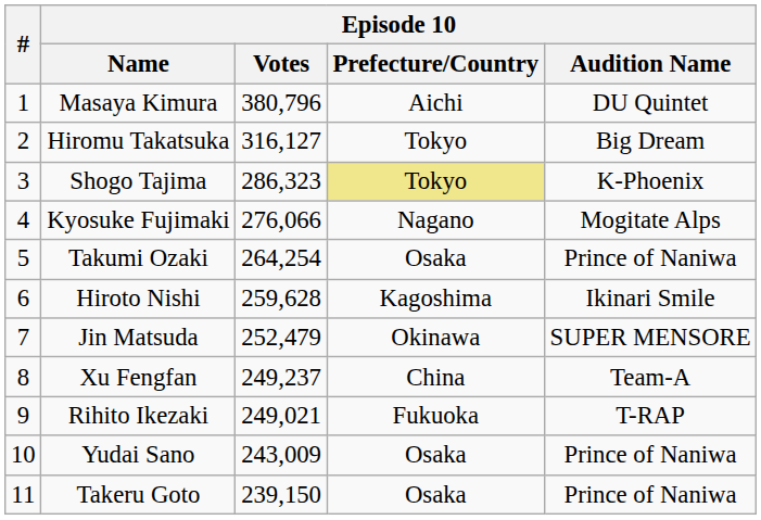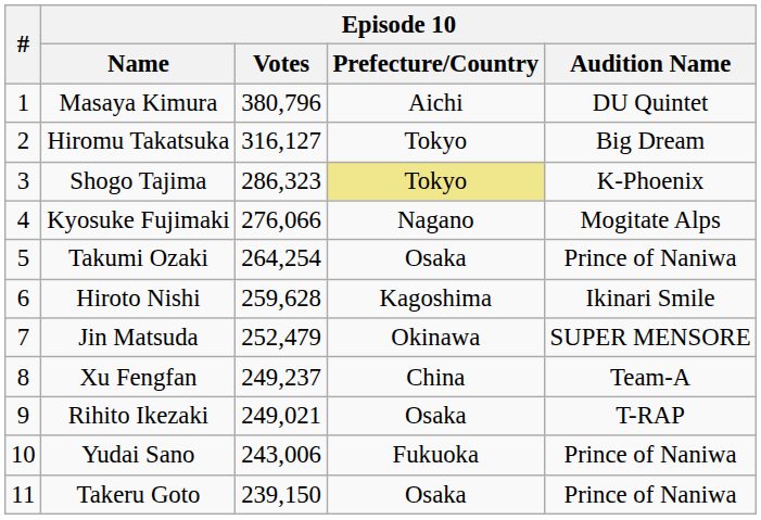Rihito Ikezaki | Episode 10 / Prefecture/Country: Fukuoka -> Osaka
Yudai Sano | Episode 10 / Votes: 243,009 -> 243,006
Yudai Sano | Episode 10 / Prefecture/Country: Osaka -> Fukuoka
